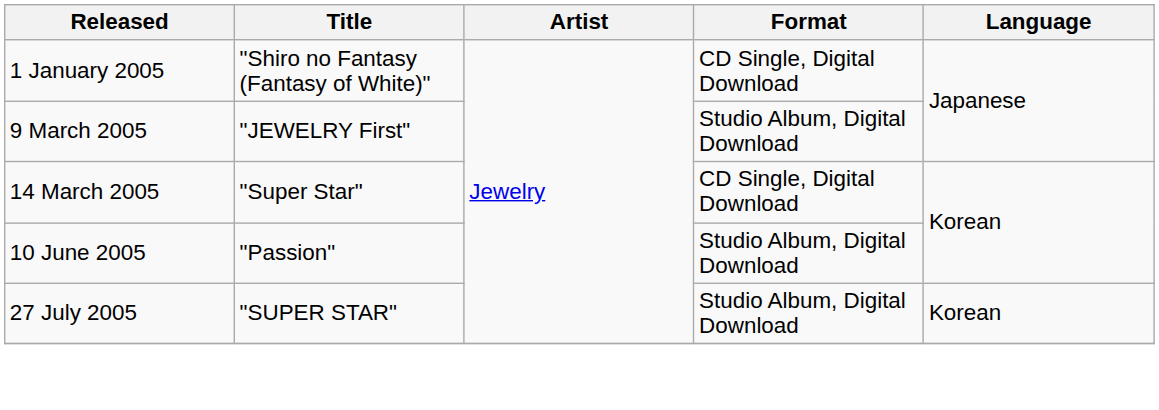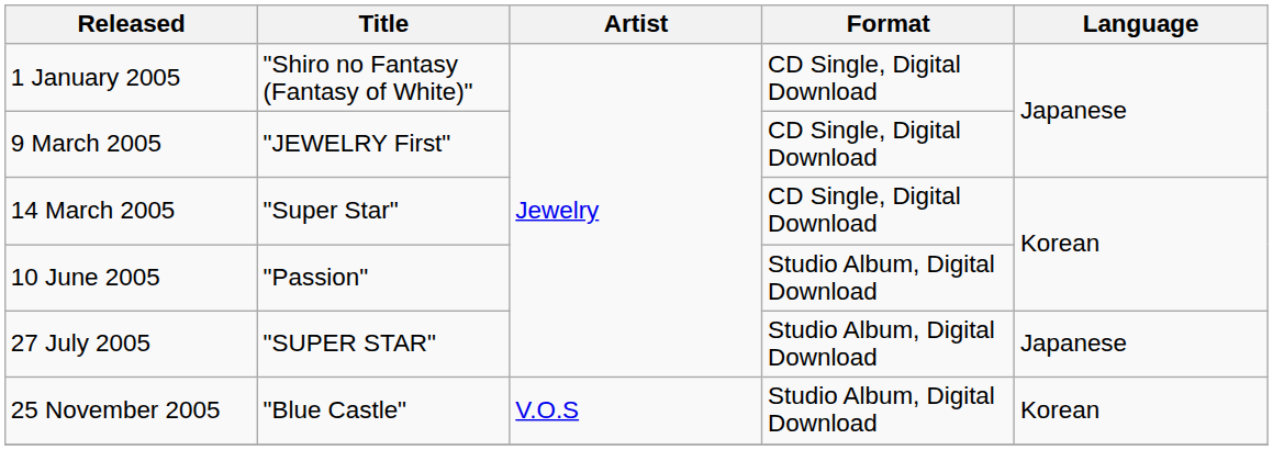9 March 2005 | Format: Studio Album, Digital Download -> CD Single, Digital Download
27 July 2005 | Language: Korean -> Japanese
+ row: 25 November 2005 | "Blue Castle" | V.O.S | Studio Album, Digital Download | Korean
